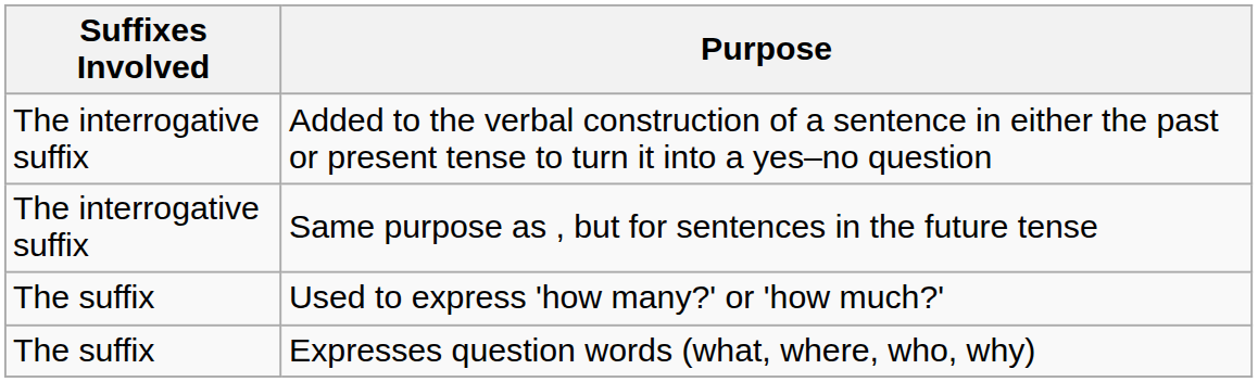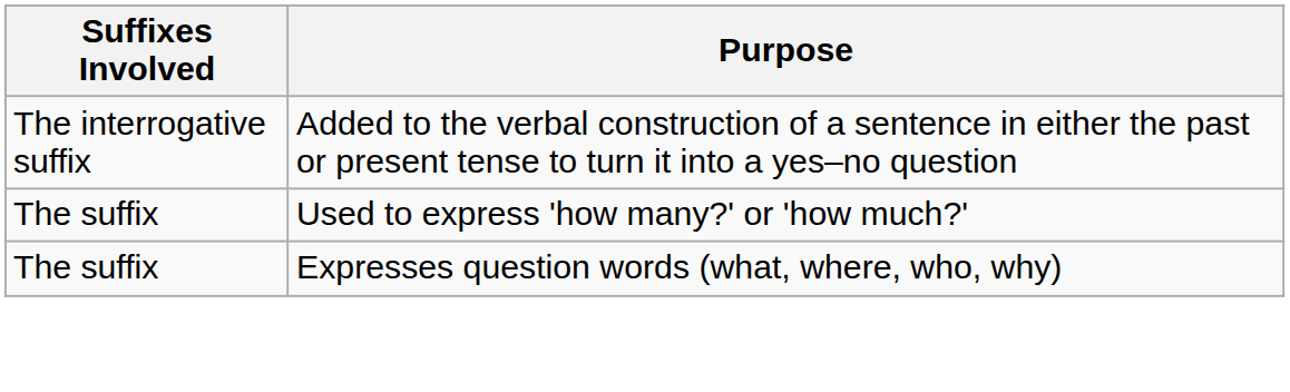- row: The interrogative suffix | Same purpose as , but for sentences in the future tense
